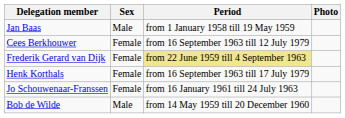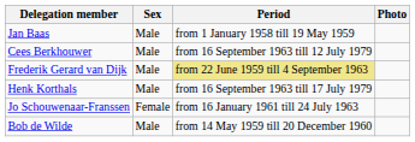Cees Berkhouwer | Sex: Female -> Male
Frederik Gerard van Dijk | Sex: Female -> Male
Henk Korthals | Sex: Female -> Male
